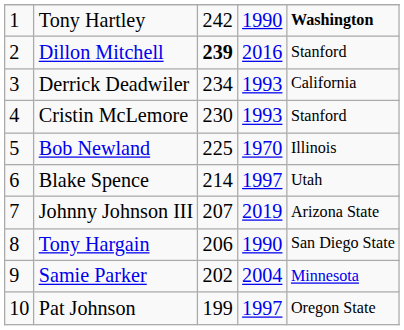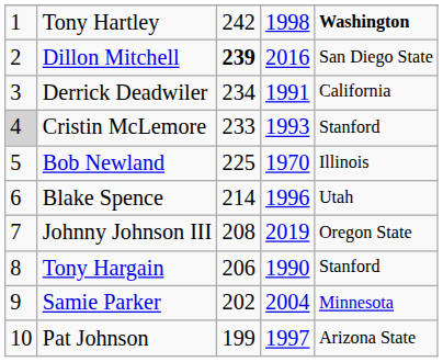Tony Hartley | column 4: 1990 -> 1998
Dillon Mitchell | column 5: Stanford -> San Diego State
Derrick Deadwiler | column 4: 1993 -> 1991
Cristin McLemore | column 1: no background -> lightgrey background
Cristin McLemore | column 3: 230 -> 233
Blake Spence | column 4: 1997 -> 1996
Johnny Johnson III | column 3: 207 -> 208
Johnny Johnson III | column 5: Arizona State -> Oregon State
Tony Hargain | column 5: San Diego State -> Stanford
Pat Johnson | column 5: Oregon State -> Arizona State
